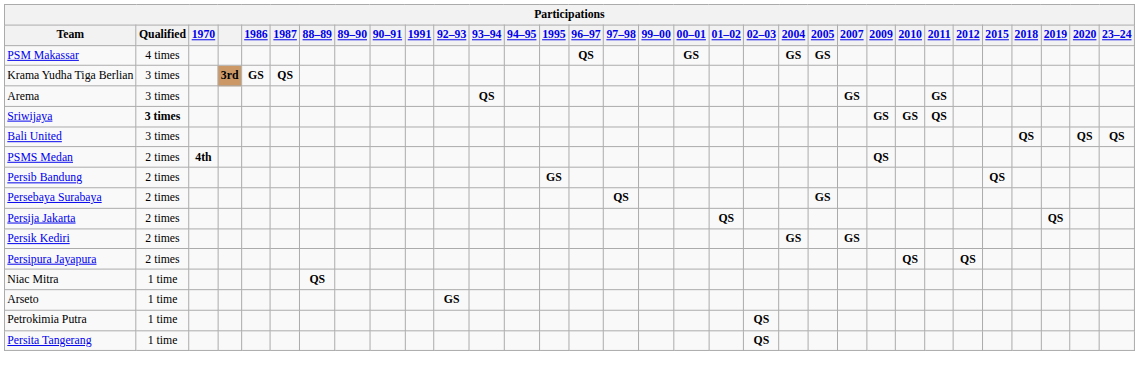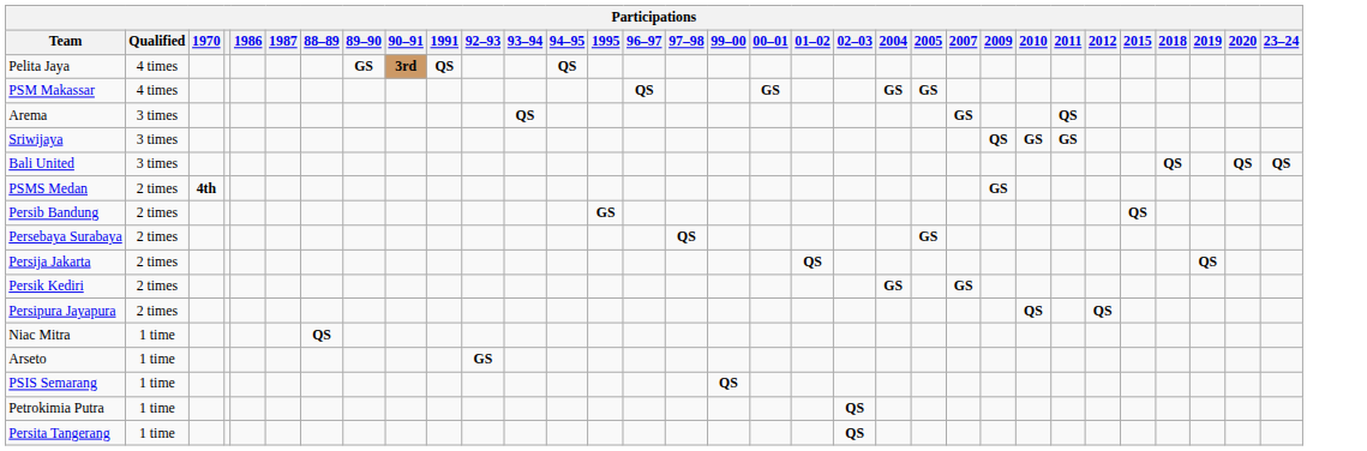+ row: Pelita Jaya | 4 times | GS | 3rd | QS | QS
- row: Krama Yudha Tiga Berlian | 3 times | 3rd | GS | QS
Arema | 2011: GS -> QS
Sriwijaya | Qualified: bold -> normal
Sriwijaya | 2009: GS -> QS
Sriwijaya | 2011: QS -> GS
PSMS Medan | 2009: QS -> GS
+ row: PSIS Semarang | 1 time | QS
